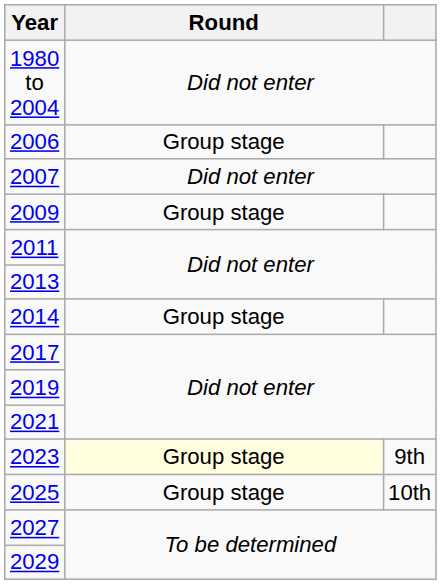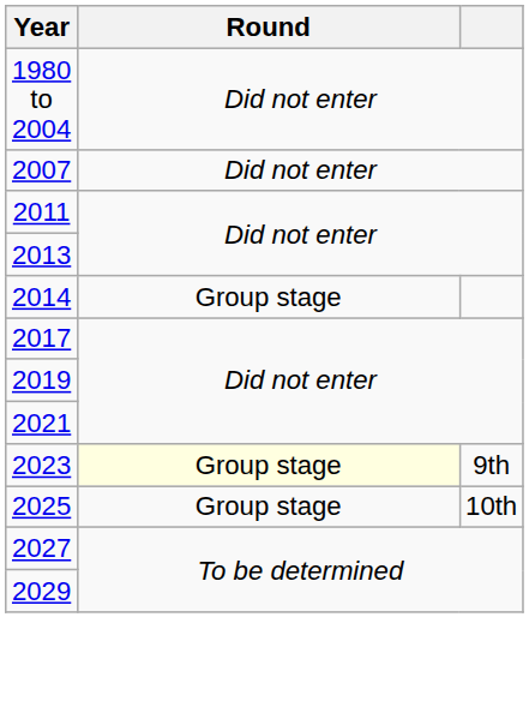- row: 2006 | Group stage
- row: 2009 | Group stage
